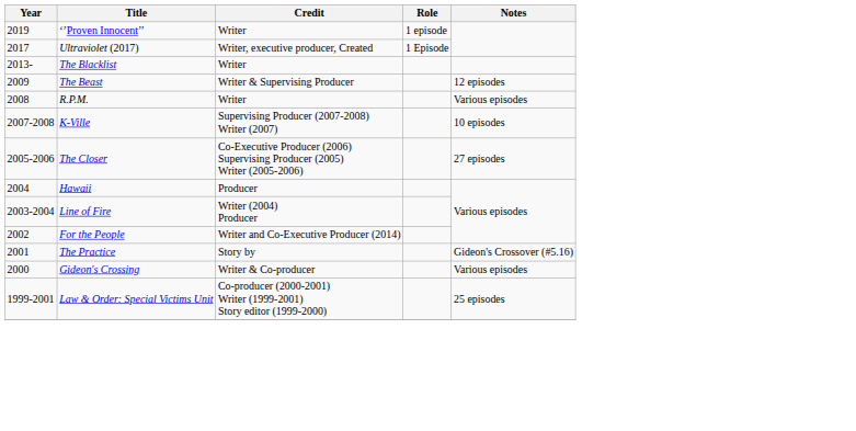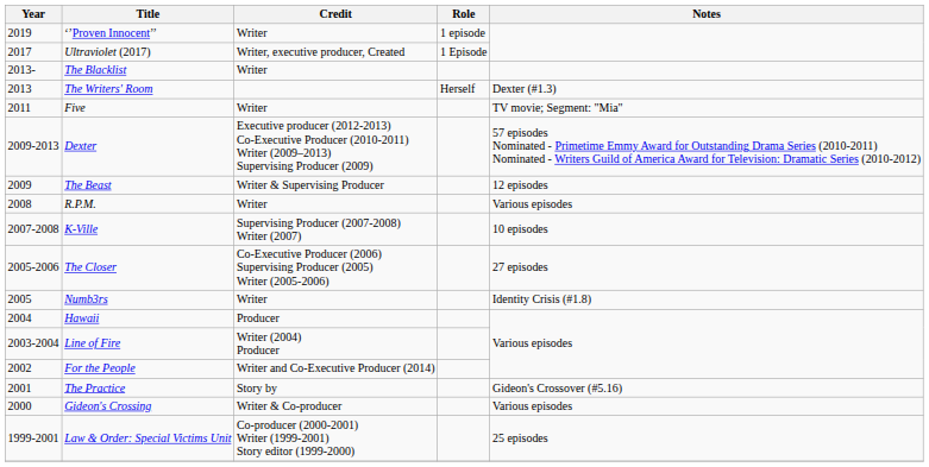+ row: 2013 | The Writers' Room | Herself | Dexter (#1.3)
+ row: 2011 | Five | Writer | TV movie; Segment: "Mia"
+ row: 2009-2013 | Dexter | Executive producer (2012-2013) Co-Executive Producer (2010-2011) Writer (2009–2013) Supervising Producer (2009) | 57 episodes Nominated - Primetime Emmy Award for Outstanding Drama Series (2010-2011) Nominated - Writers Guild of America Award for Television: Dramatic Series (2010-2012)
+ row: 2005 | Numb3rs | Writer | Identity Crisis (#1.8)
